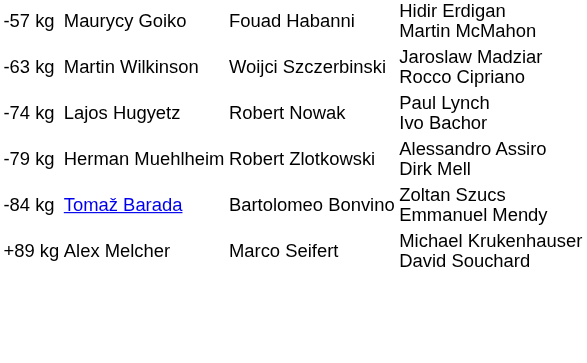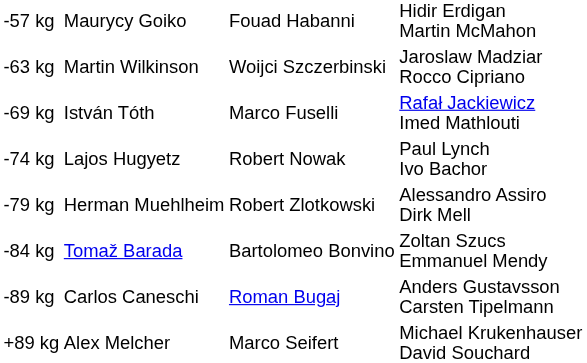+ row: -69 kg | István Tóth | Marco Fuselli | Rafał Jackiewicz Imed Mathlouti
+ row: -89 kg | Carlos Caneschi | Roman Bugaj | Anders Gustavsson Carsten Tipelmann
